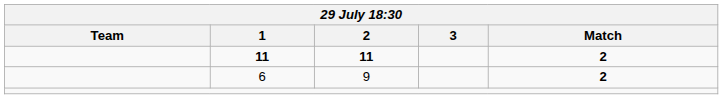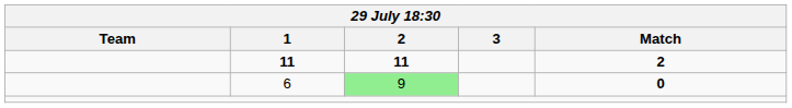6 | 2: no background -> lightgreen background
6 | Match: 2 -> 0
